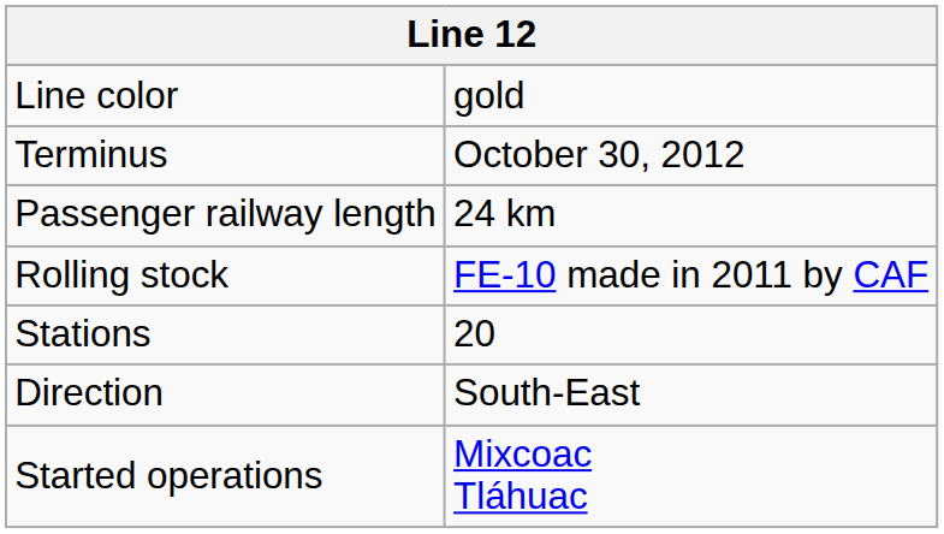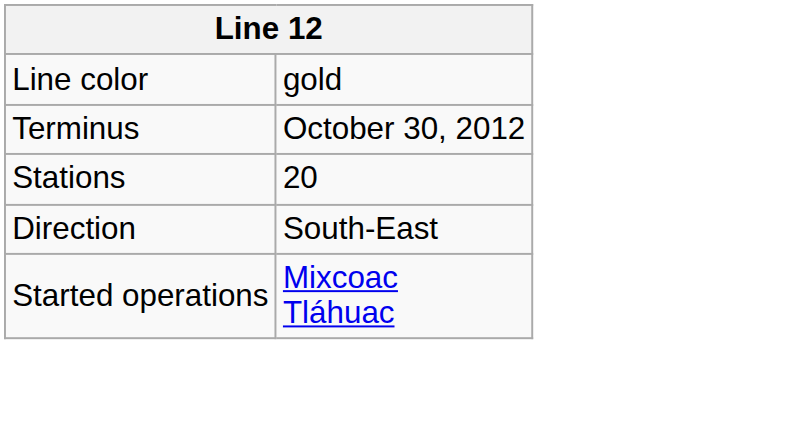- row: Passenger railway length | 24 km
- row: Rolling stock | FE-10 made in 2011 by CAF
